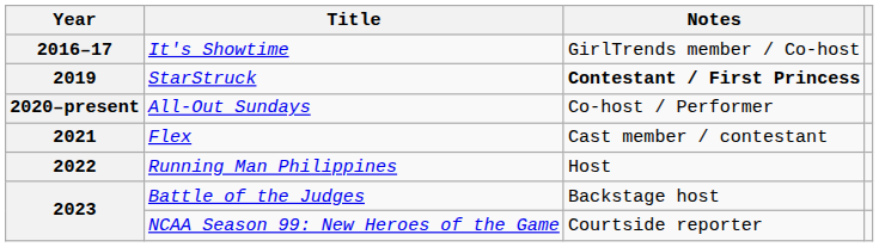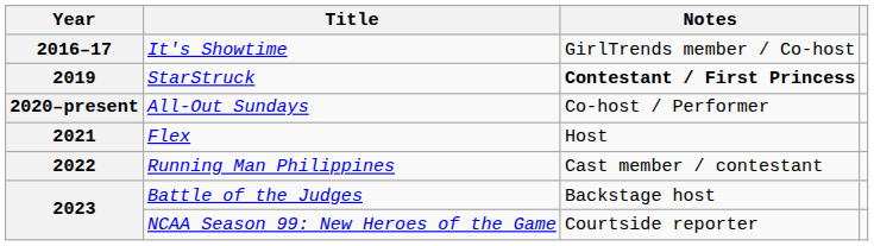Flex | Notes: Cast member / contestant -> Host
Running Man Philippines | Notes: Host -> Cast member / contestant
